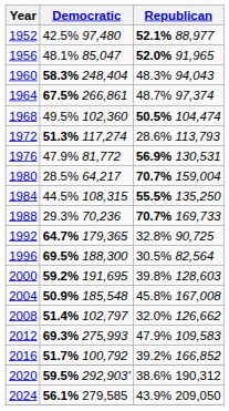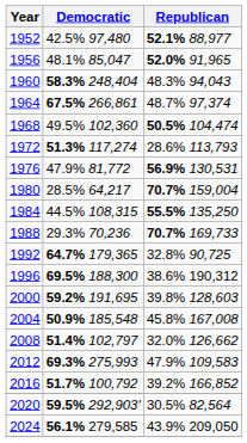1996 | Republican: 30.5% 82,564 -> 38.6% 190,312
2020 | Republican: 38.6% 190,312 -> 30.5% 82,564
